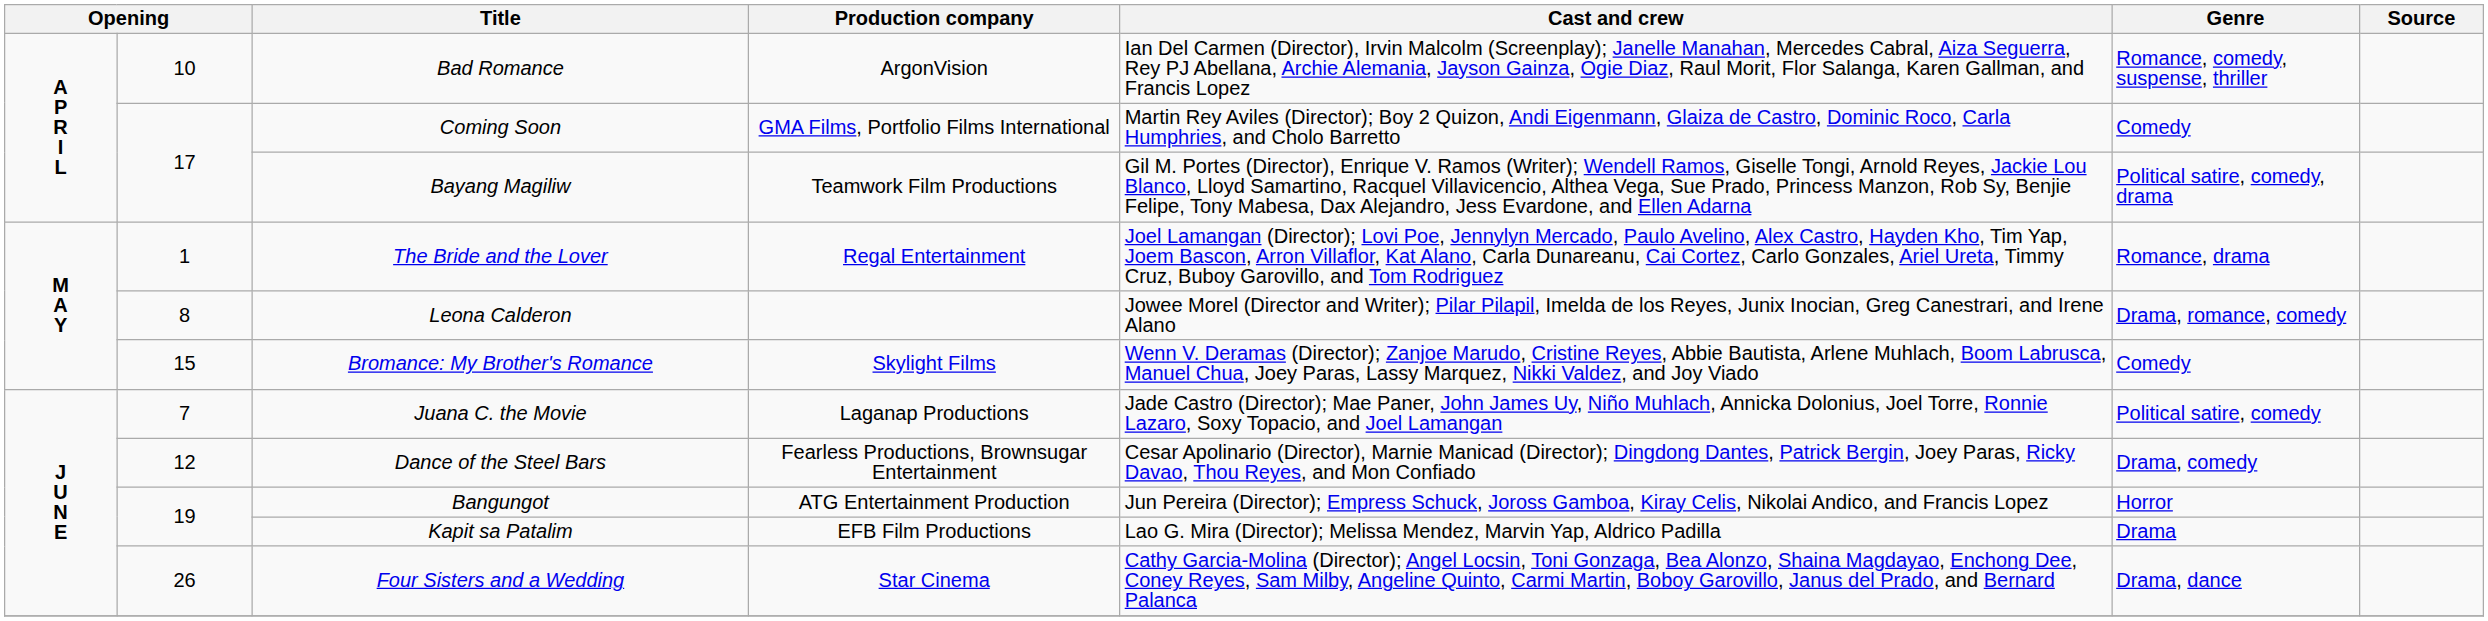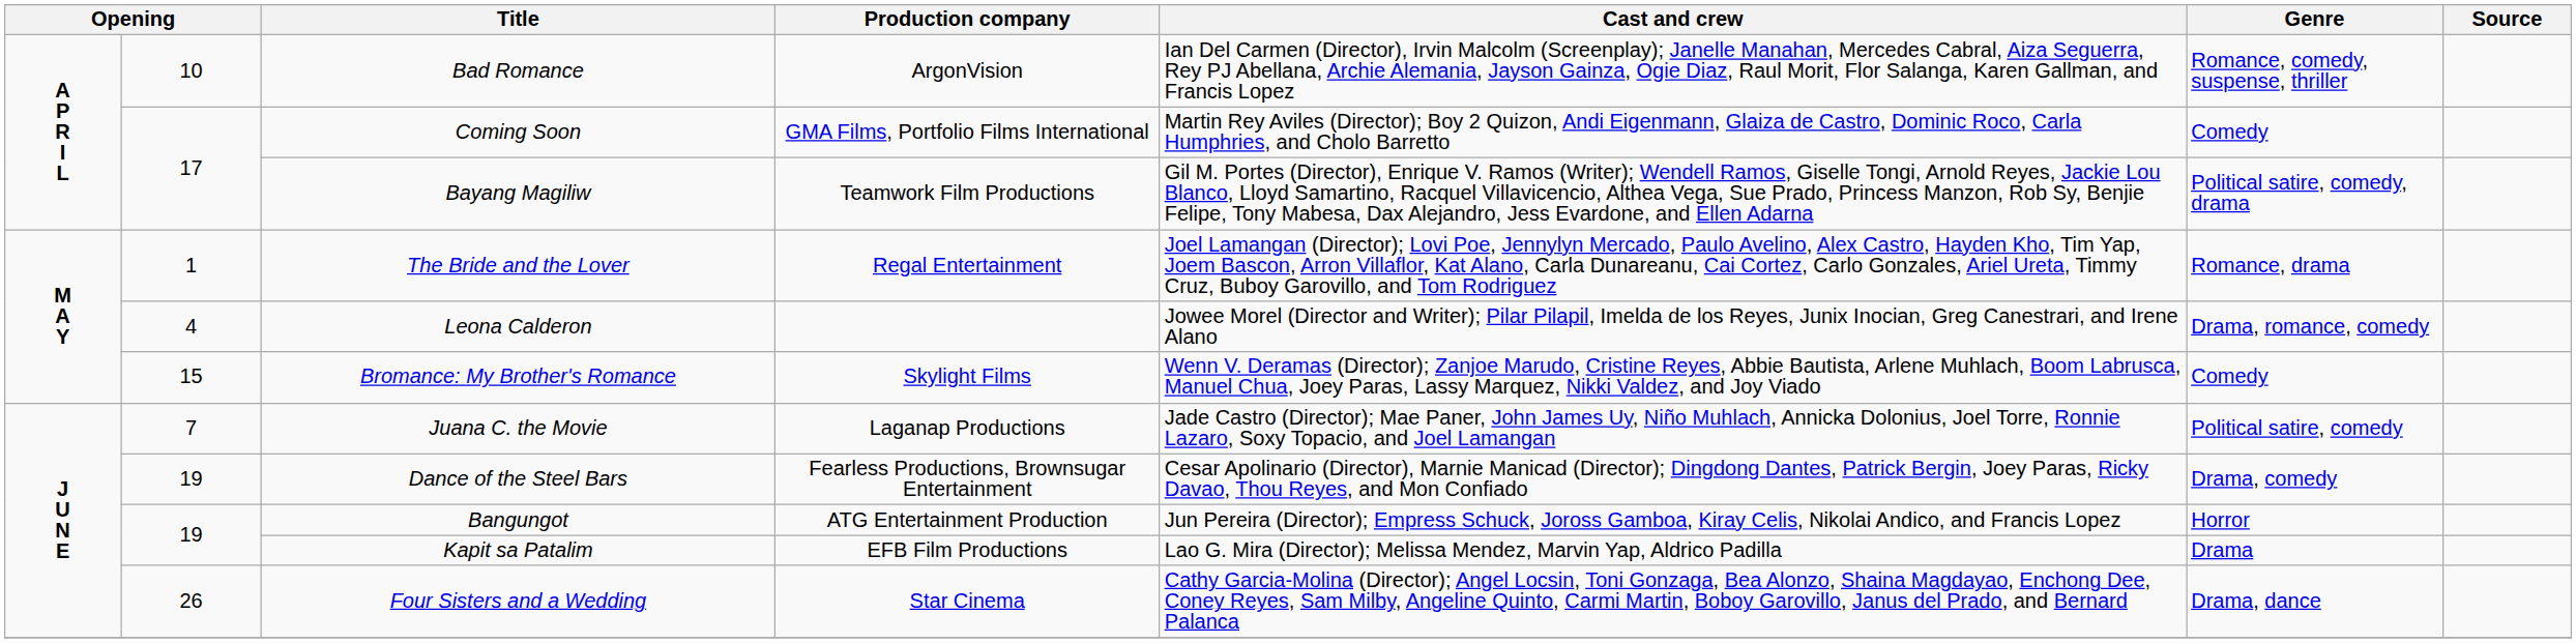Leona Calderon | column 2: 8 -> 4
Dance of the Steel Bars | column 2: 12 -> 19
